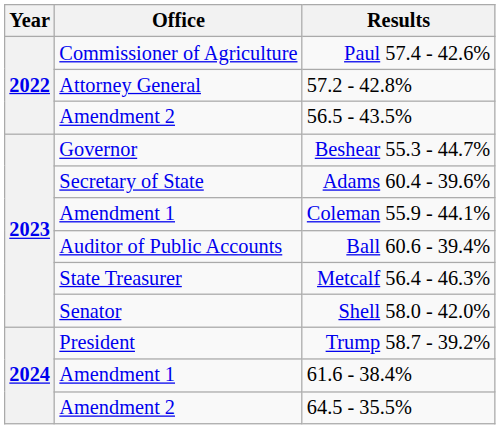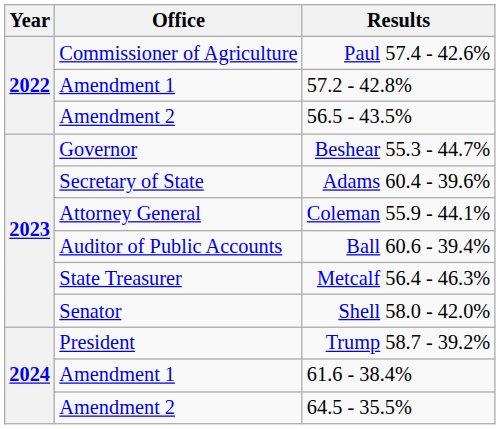57.2 - 42.8% | Office: Attorney General -> Amendment 1
Coleman 55.9 - 44.1% | Office: Amendment 1 -> Attorney General
